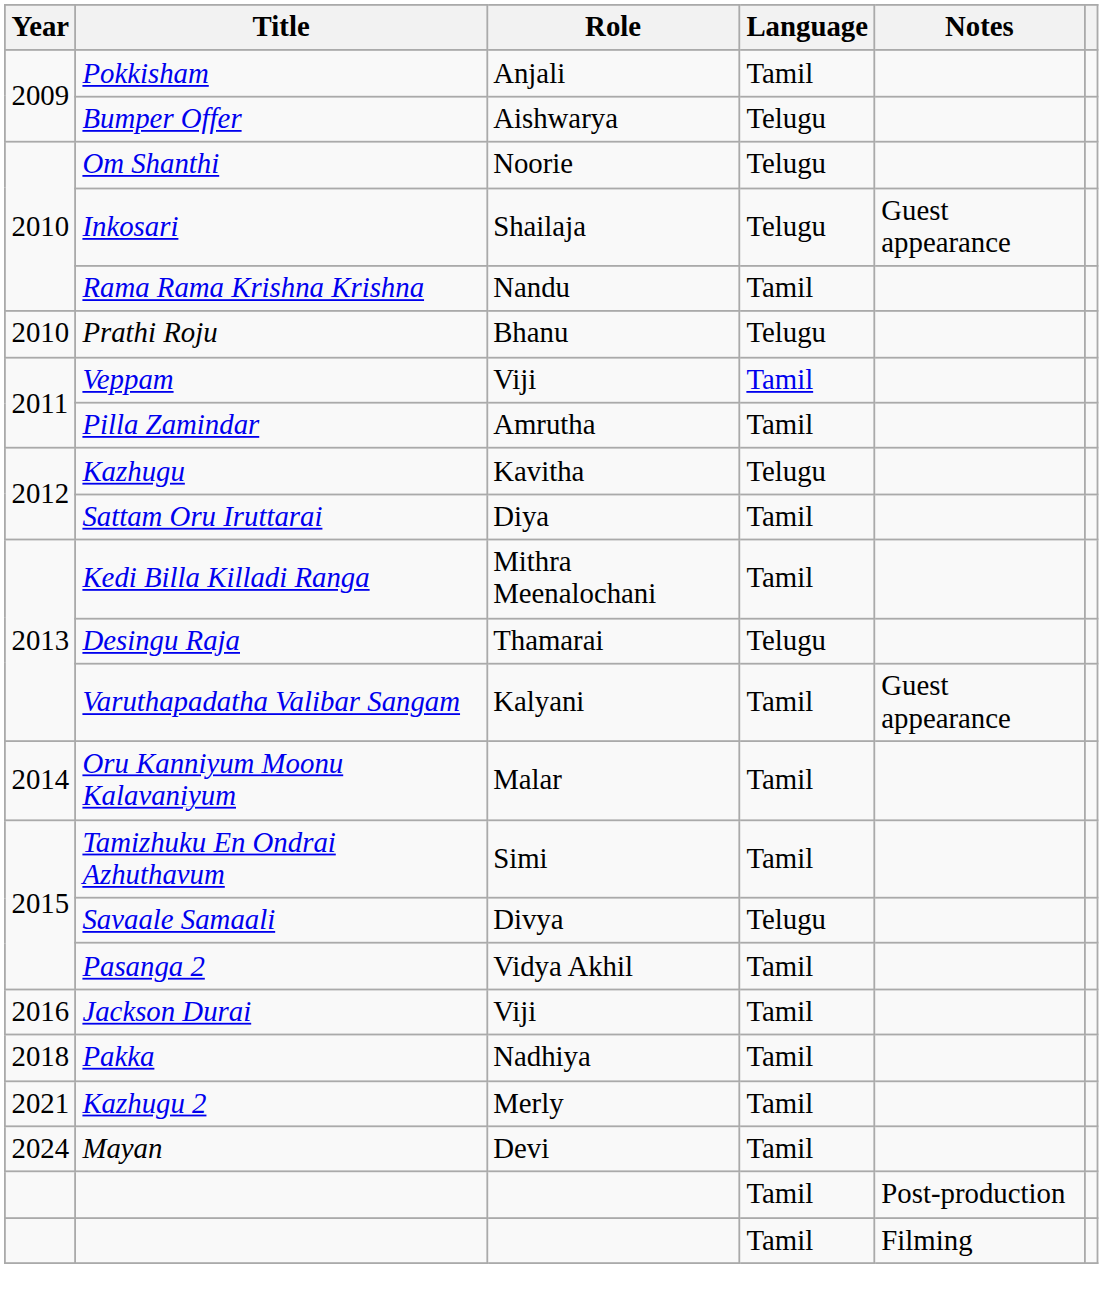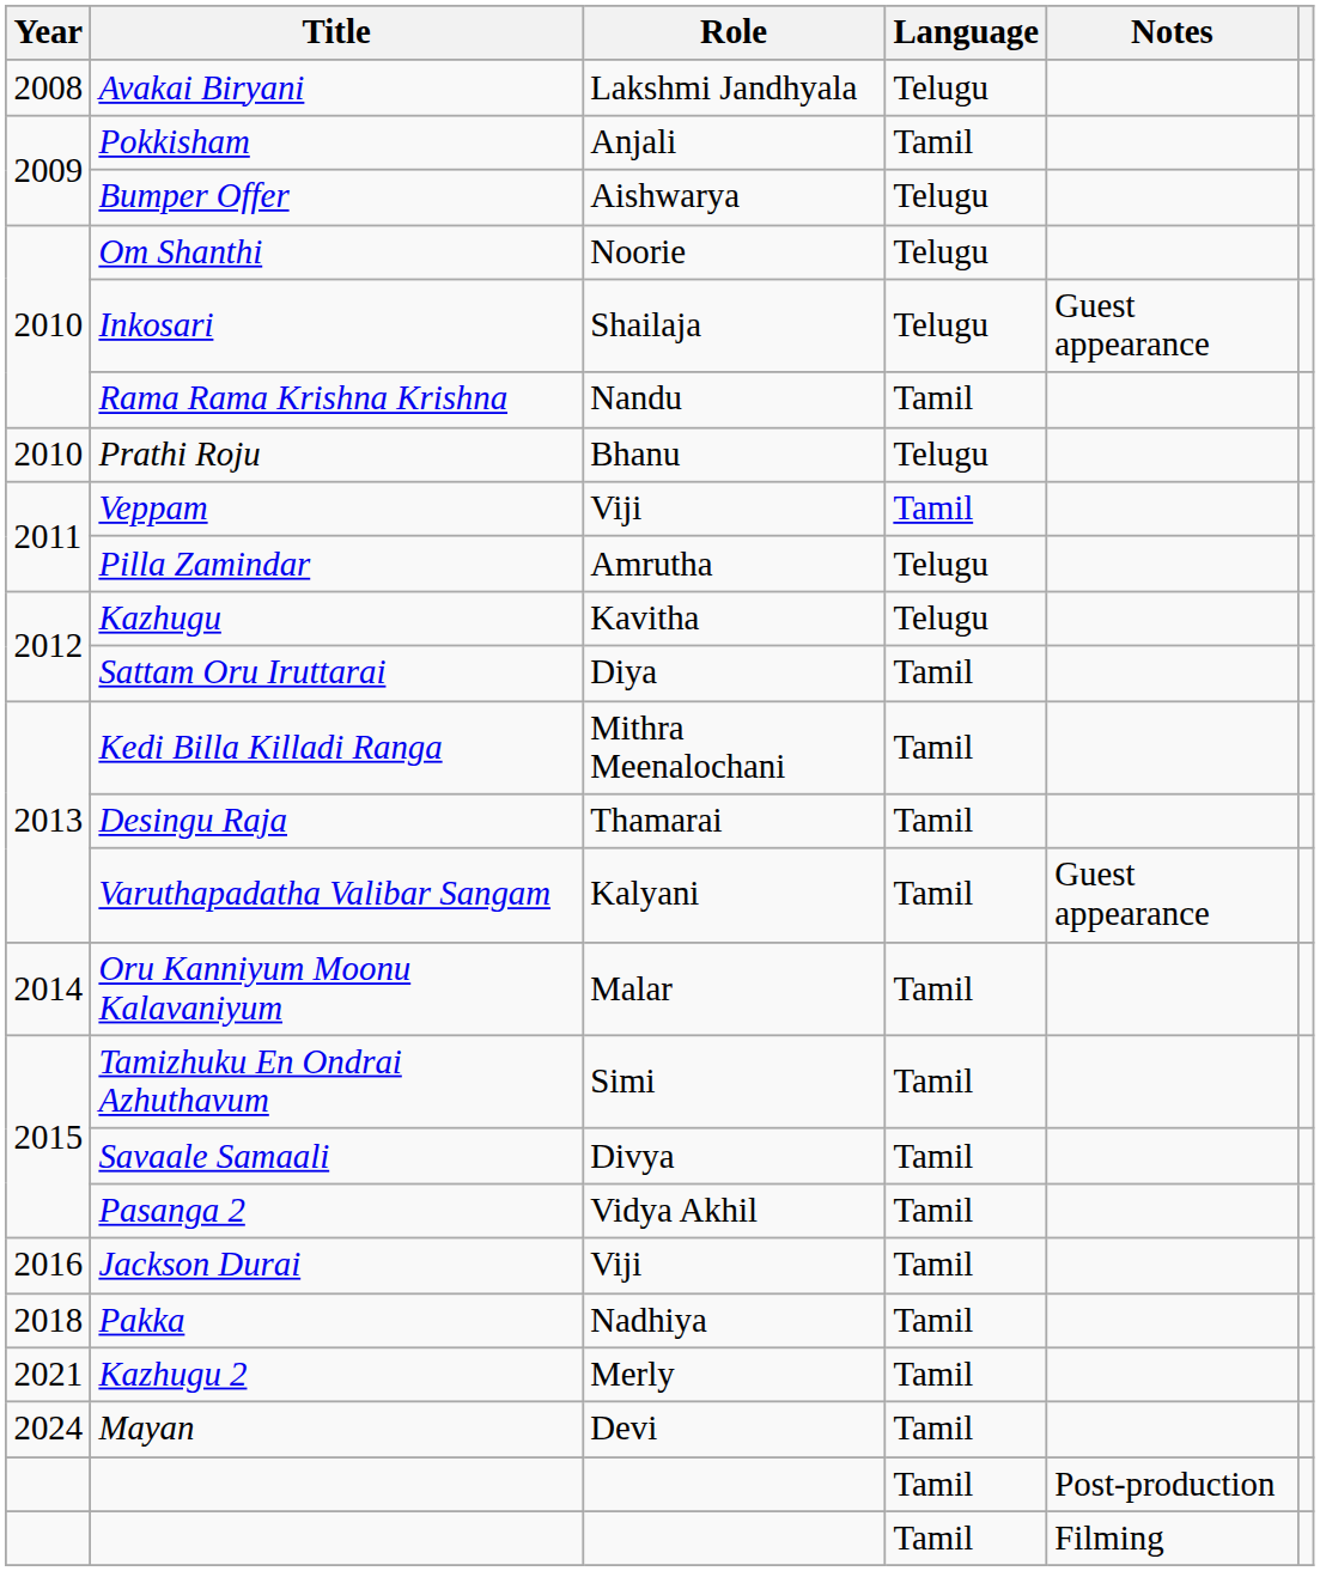+ row: 2008 | Avakai Biryani | Lakshmi Jandhyala | Telugu
Pilla Zamindar | Language: Tamil -> Telugu
Desingu Raja | Language: Telugu -> Tamil
Savaale Samaali | Language: Telugu -> Tamil
